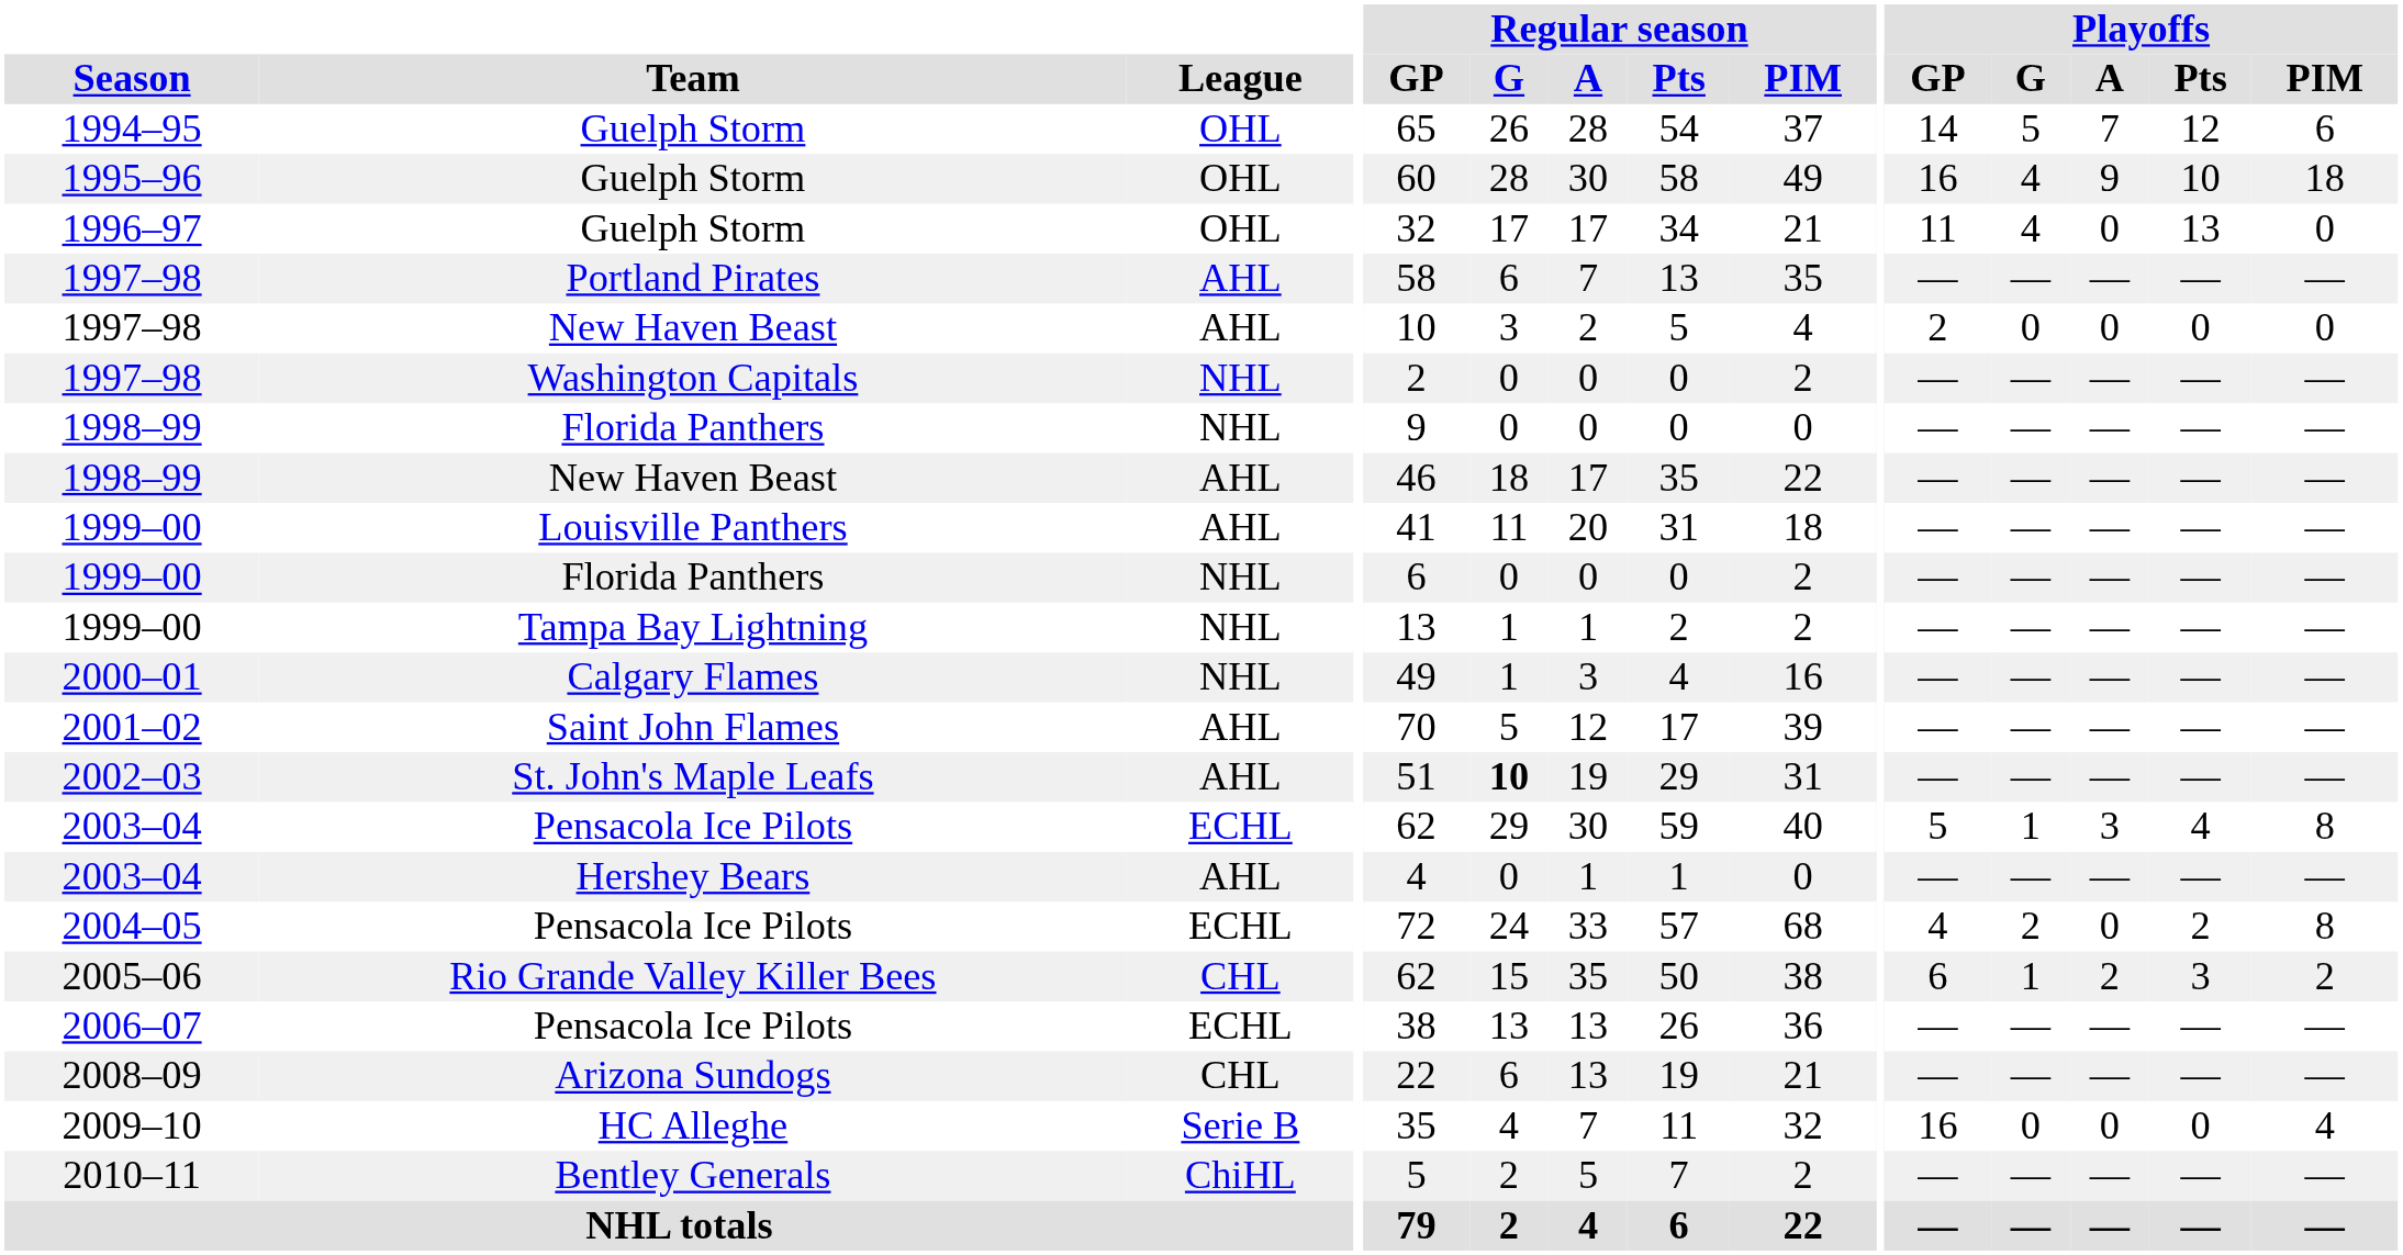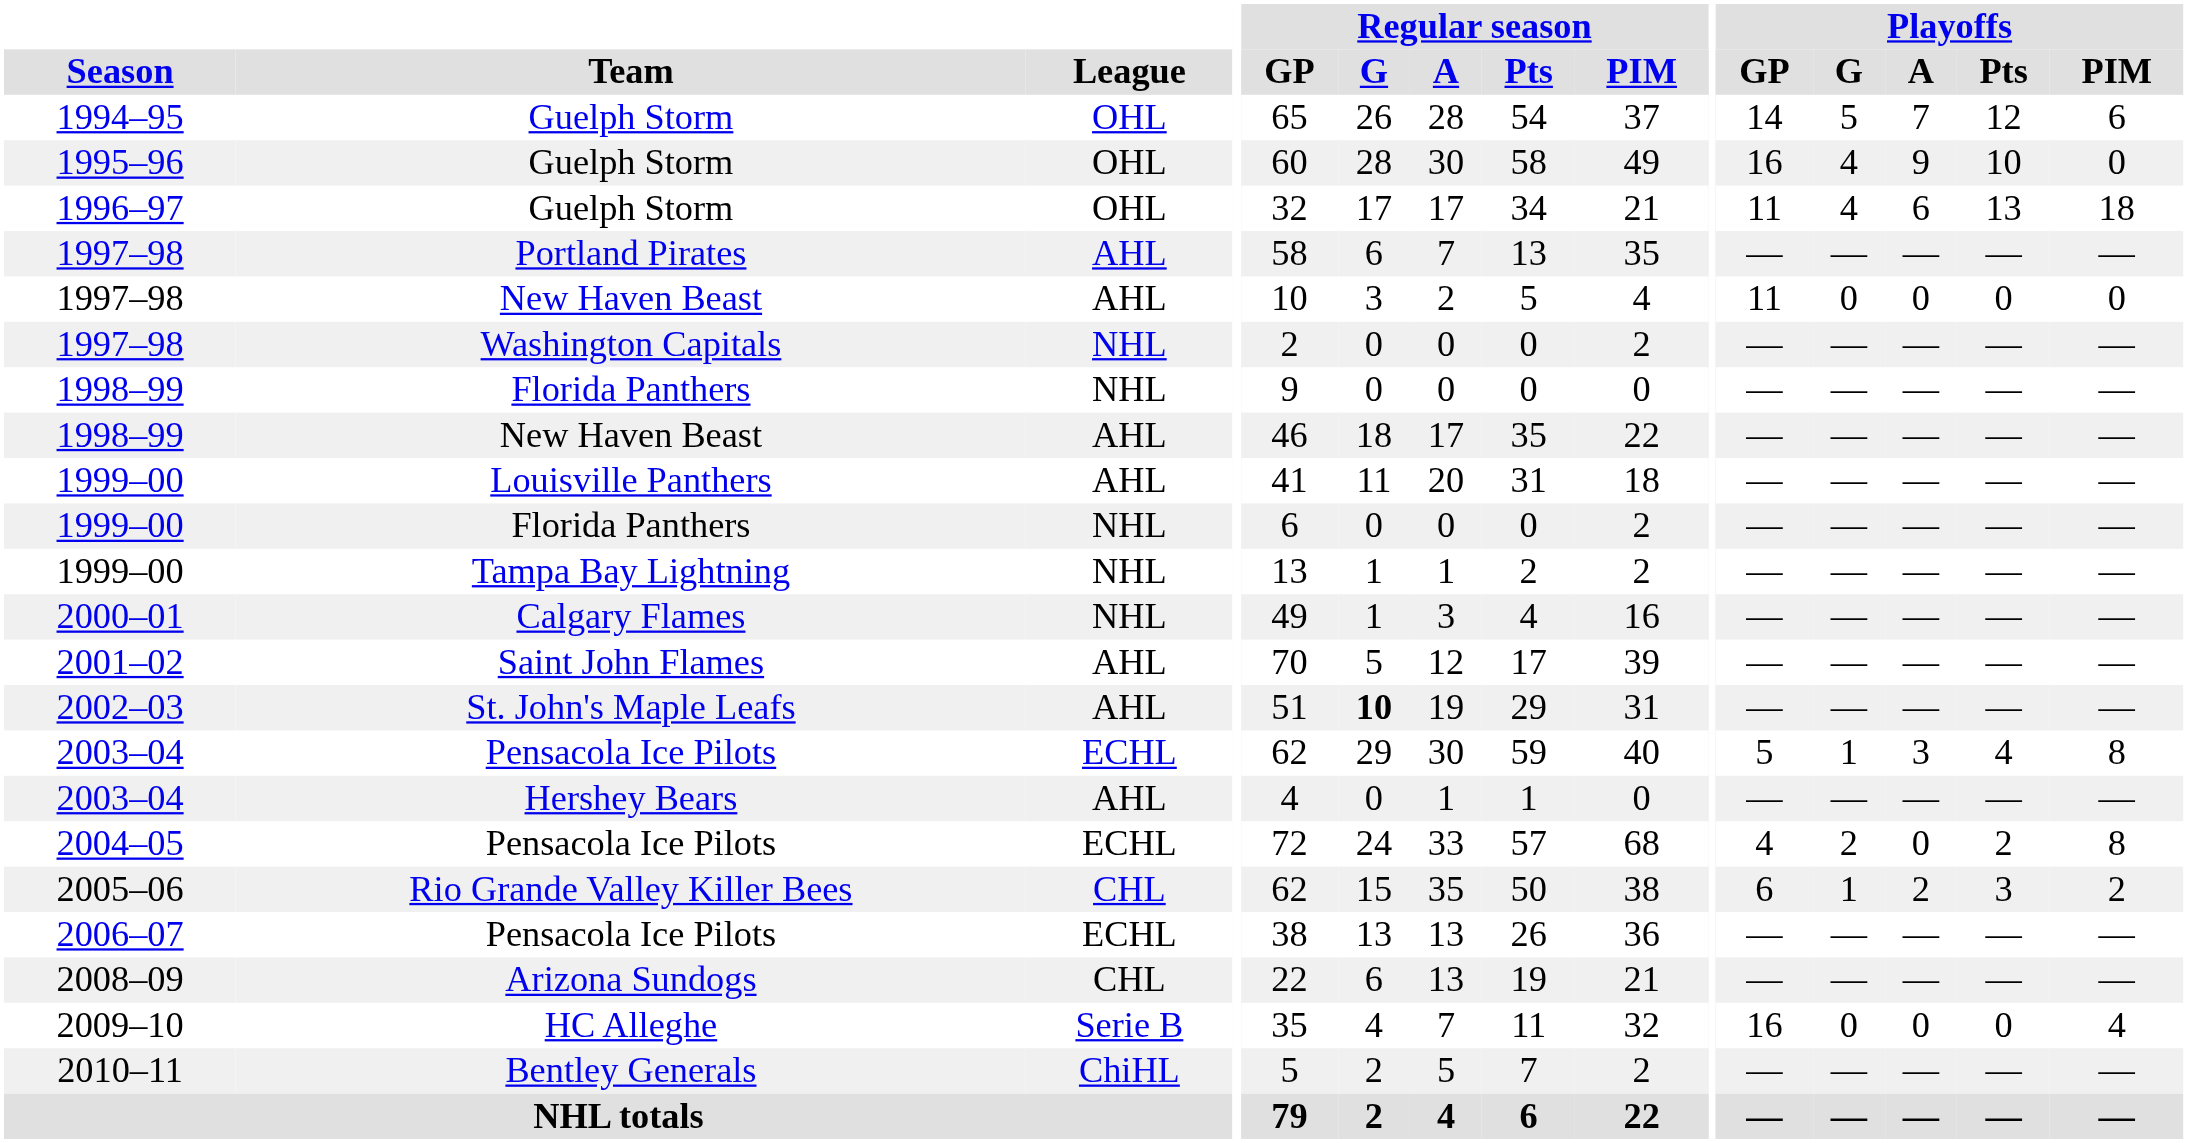1995–96 | Playoffs / PIM: 18 -> 0
1996–97 | Playoffs / A: 0 -> 6
1996–97 | Playoffs / PIM: 0 -> 18
1997–98 / New Haven Beast | Playoffs / GP: 2 -> 11
